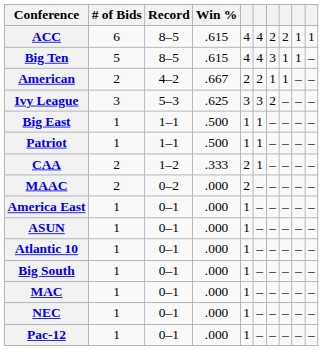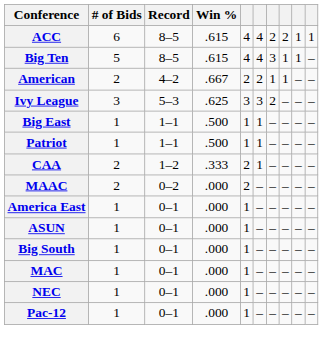- row: Atlantic 10 | 1 | 0–1 | .000 | 1 | – | – | – | – | –
